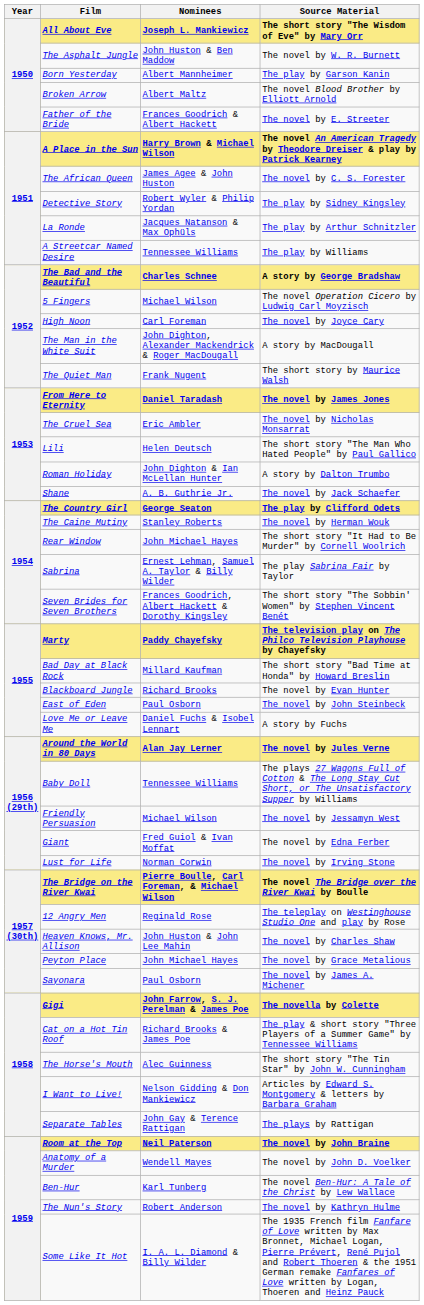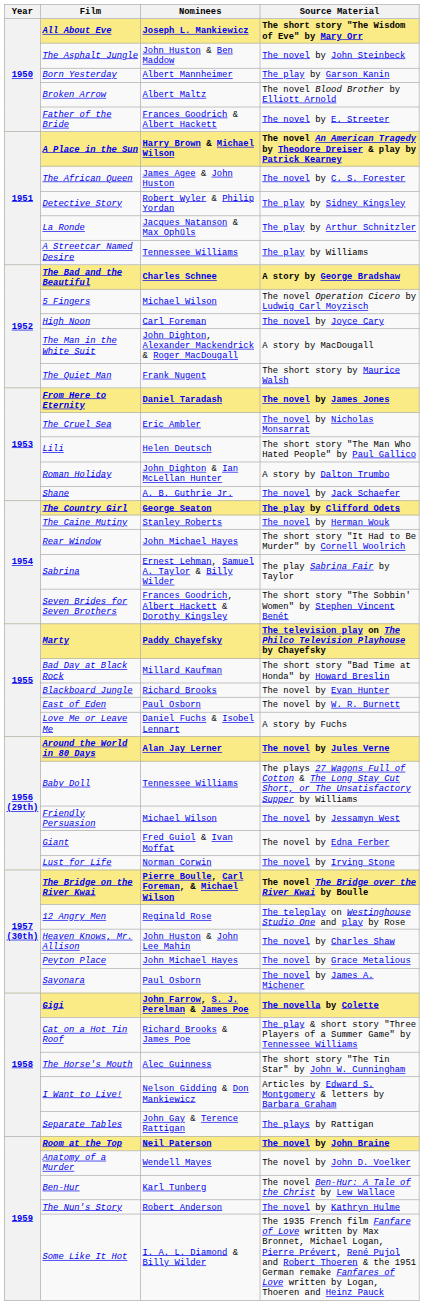The Asphalt Jungle | Source Material: The novel by W. R. Burnett -> The novel by John Steinbeck
East of Eden | Source Material: The novel by John Steinbeck -> The novel by W. R. Burnett
